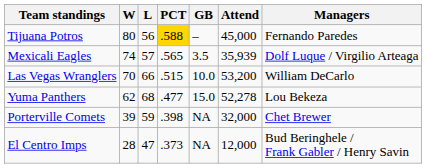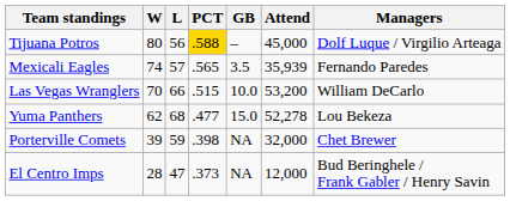Tijuana Potros | Managers: Fernando Paredes -> Dolf Luque / Virgilio Arteaga
Mexicali Eagles | Managers: Dolf Luque / Virgilio Arteaga -> Fernando Paredes
